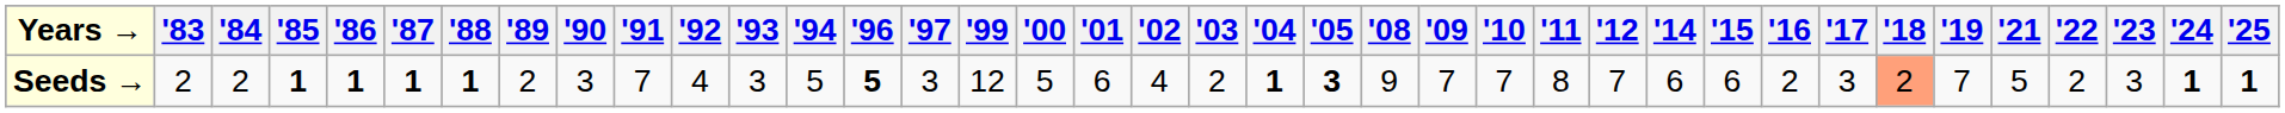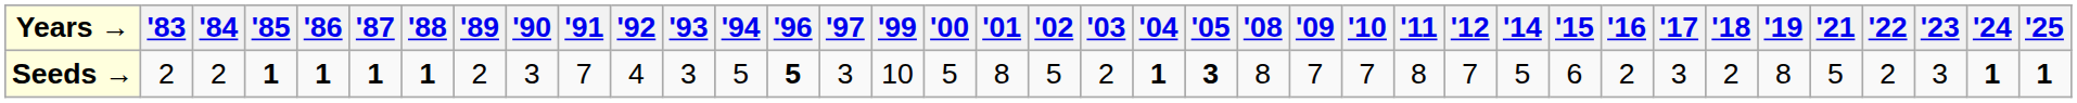Seeds → | '99: 12 -> 10
Seeds → | '01: 6 -> 8
Seeds → | '02: 4 -> 5
Seeds → | '08: 9 -> 8
Seeds → | '14: 6 -> 5
Seeds → | '18: lightsalmon background -> no background
Seeds → | '19: 7 -> 8
